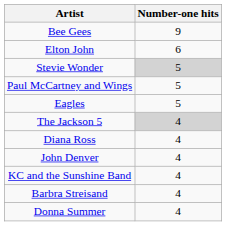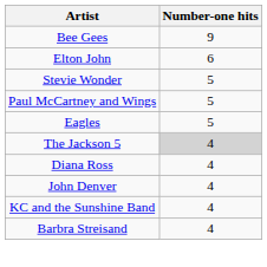Stevie Wonder | Number-one hits: lightgrey background -> no background
- row: Donna Summer | 4
